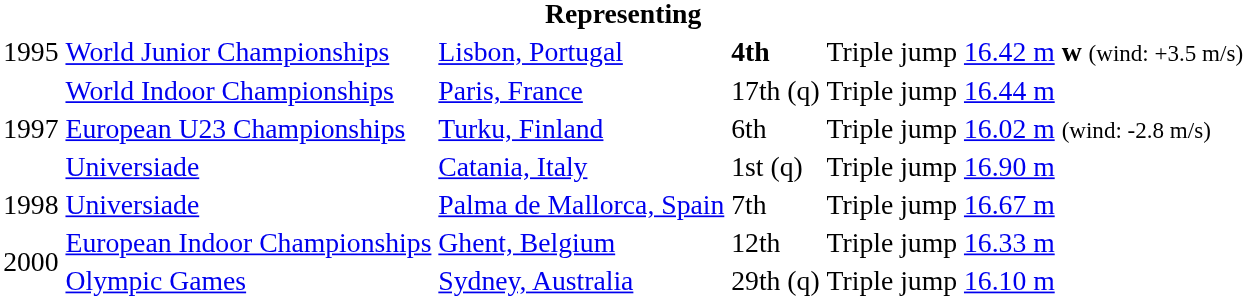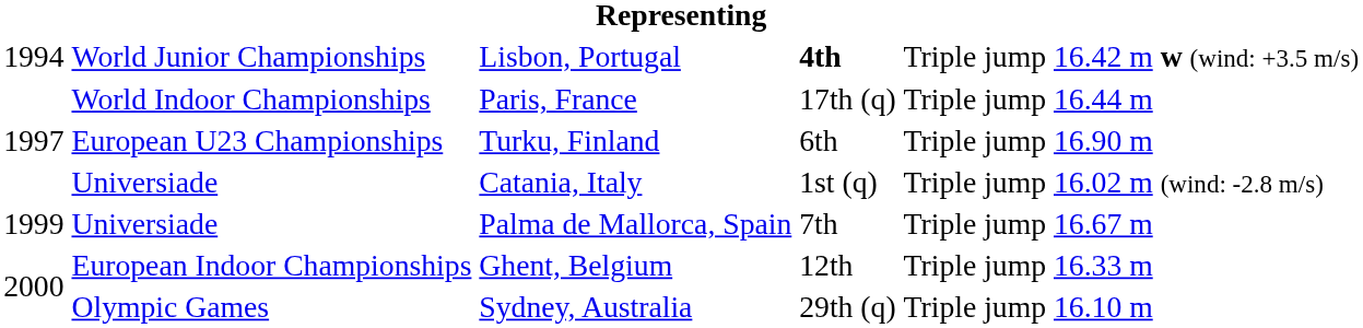Lisbon, Portugal | column 1: 1995 -> 1994
Turku, Finland | column 6: 16.02 m (wind: -2.8 m/s) -> 16.90 m
Catania, Italy | column 6: 16.90 m -> 16.02 m (wind: -2.8 m/s)
Palma de Mallorca, Spain | column 1: 1998 -> 1999
